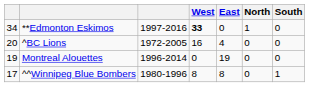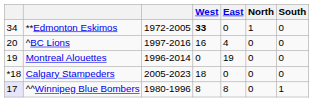**Edmonton Eskimos | column 3: 1997-2016 -> 1972-2005
^BC Lions | column 3: 1972-2005 -> 1997-2016
+ row: *18 | Calgary Stampeders | 2005-2023 | 18 | 0 | 0 | 0
^^Winnipeg Blue Bombers | column 1: no background -> lavender background
